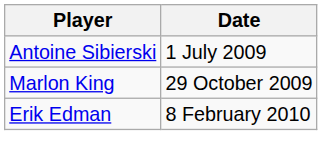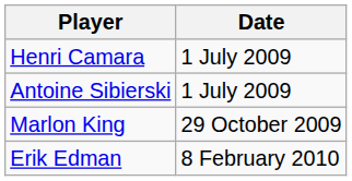+ row: Henri Camara | 1 July 2009
